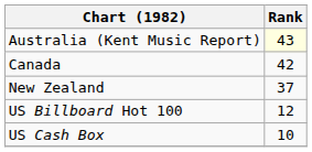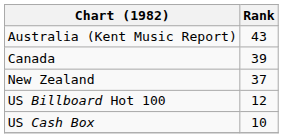Australia (Kent Music Report) | Rank: lightyellow background -> no background
Canada | Rank: 42 -> 39
